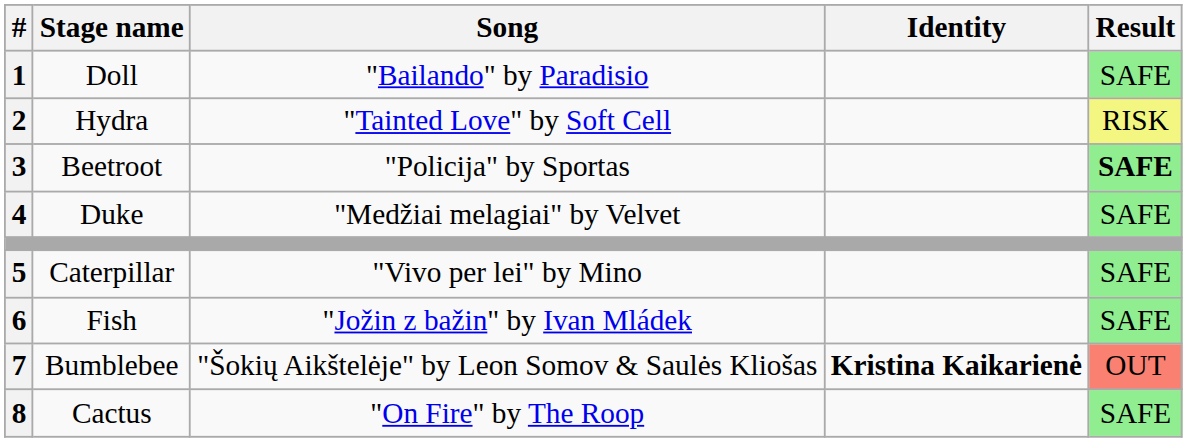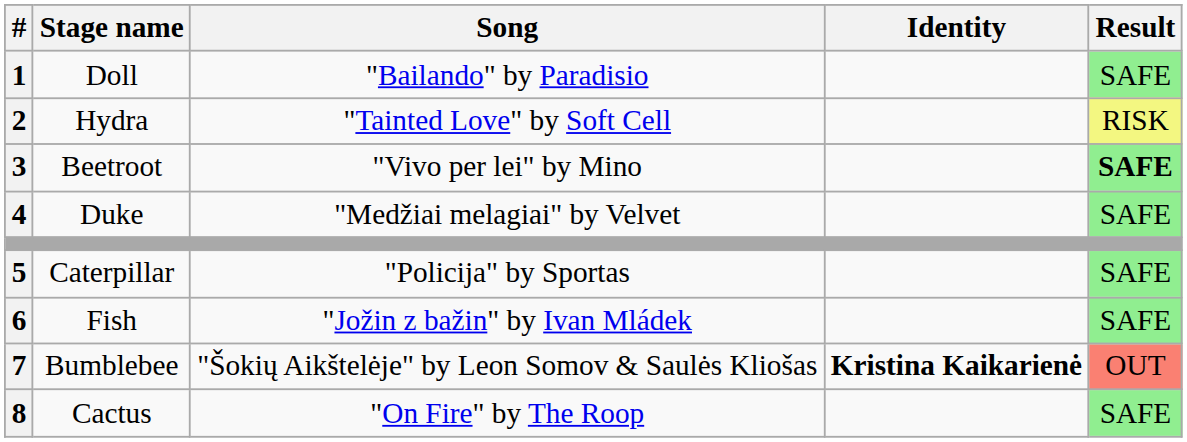Beetroot | Song: "Policija" by Sportas -> "Vivo per lei" by Mino
Caterpillar | Song: "Vivo per lei" by Mino -> "Policija" by Sportas
